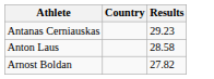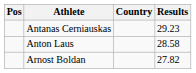+ column: Pos
